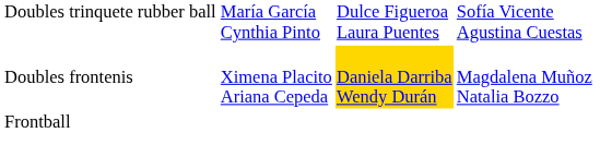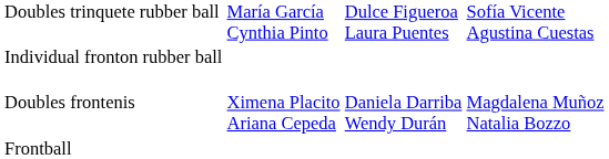+ row: Individual fronton rubber ball
Doubles frontenis | column 3: gold background -> no background
